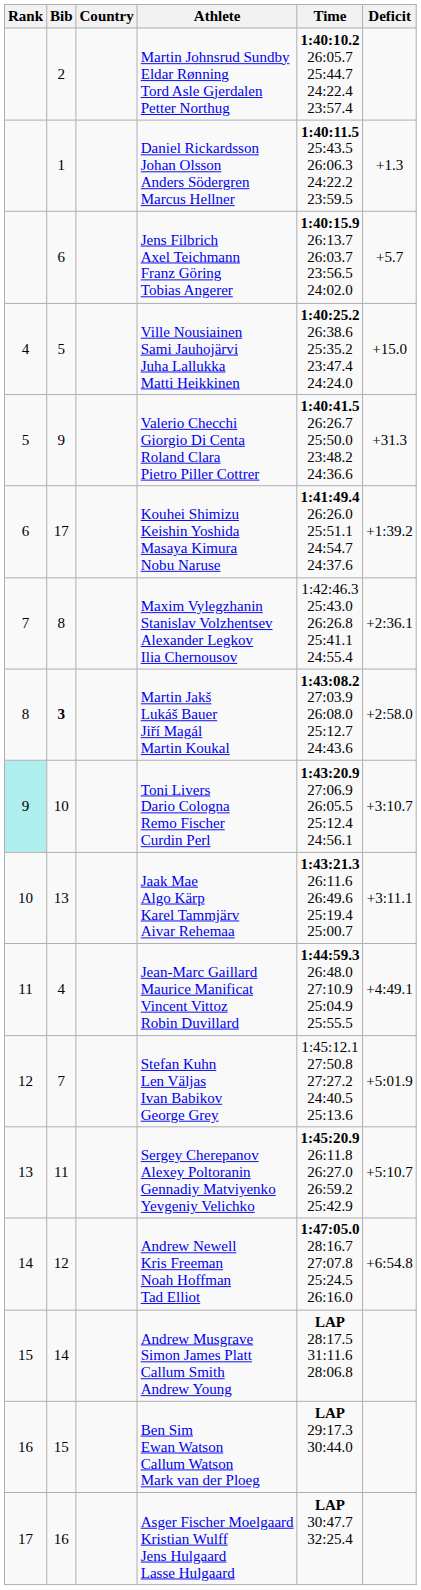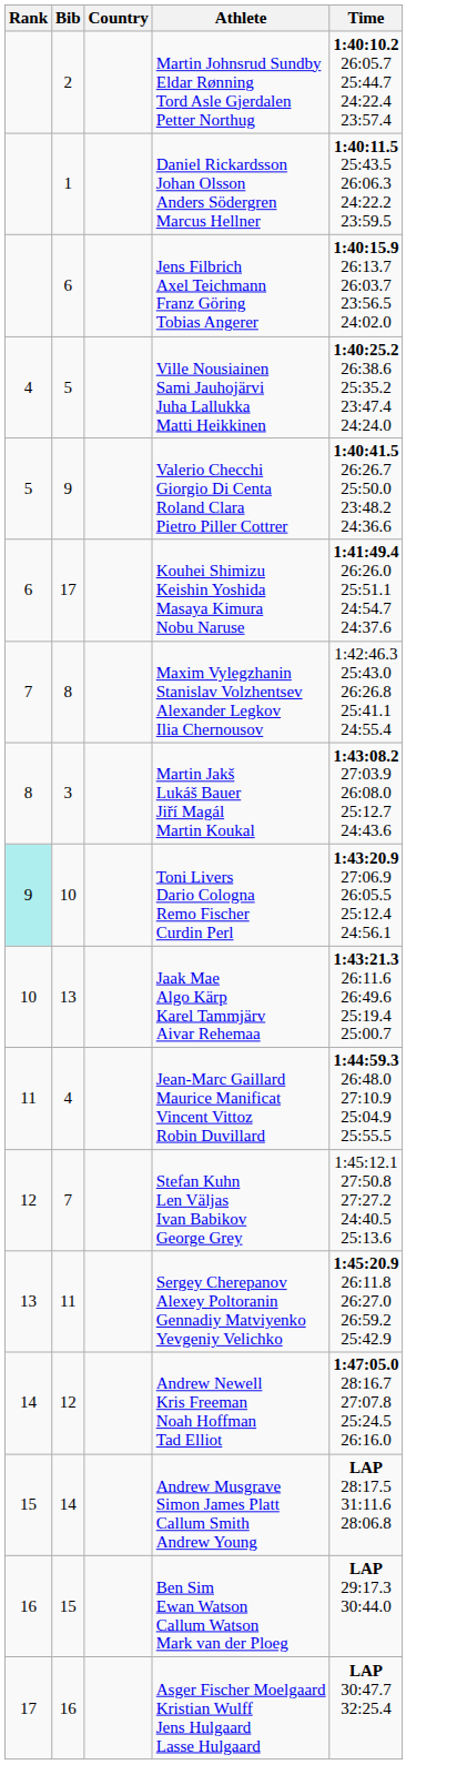- column: Deficit | +1.3 | +5.7 | +15.0 | +31.3 | +1:39.2 | +2:36.1 | +2:58.0 | +3:10.7 | +3:11.1 | +4:49.1 | +5:01.9 | +5:10.7 | +6:54.8
Martin Jakš Lukáš Bauer Jiří Magál Martin Koukal | Bib: bold -> normal
